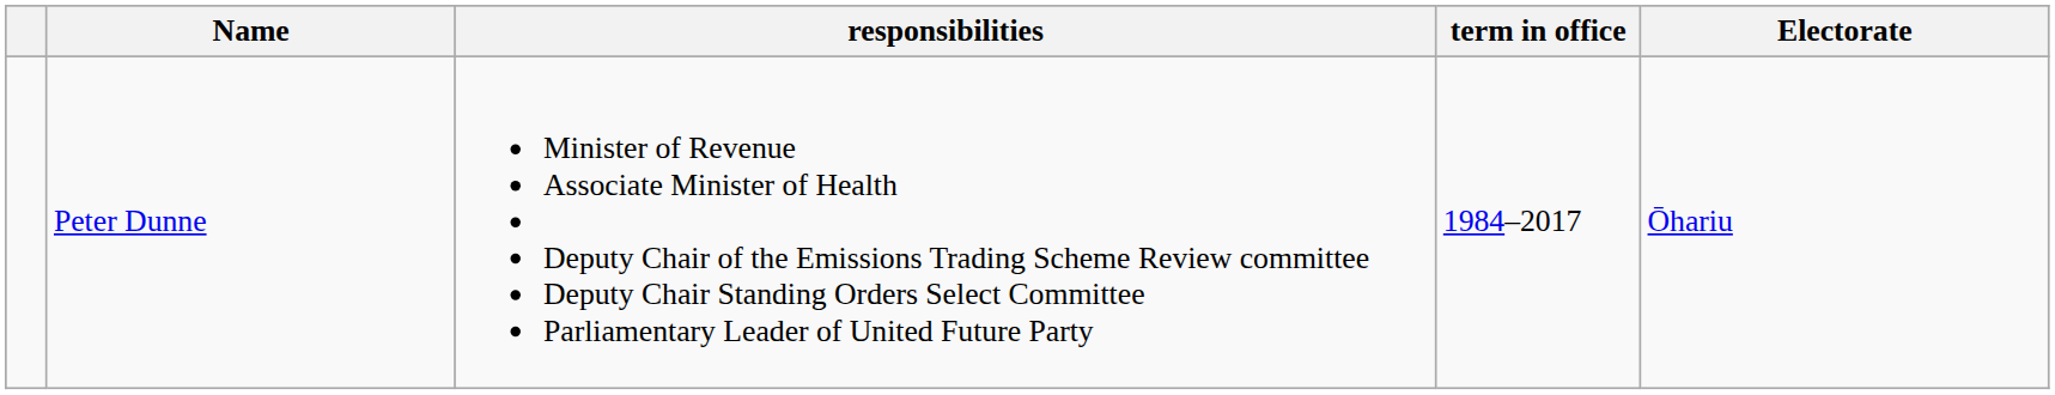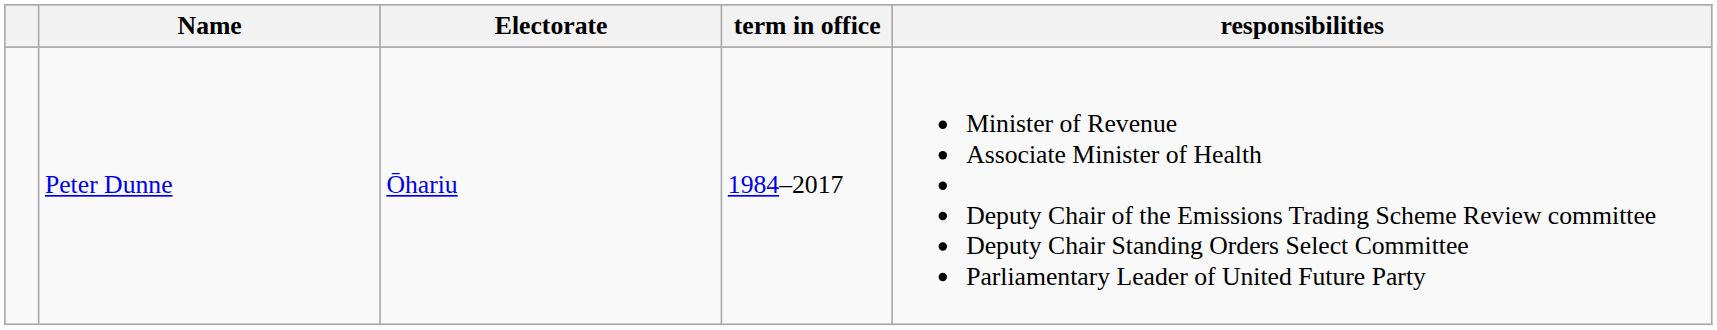columns swapped: Electorate <-> responsibilities
